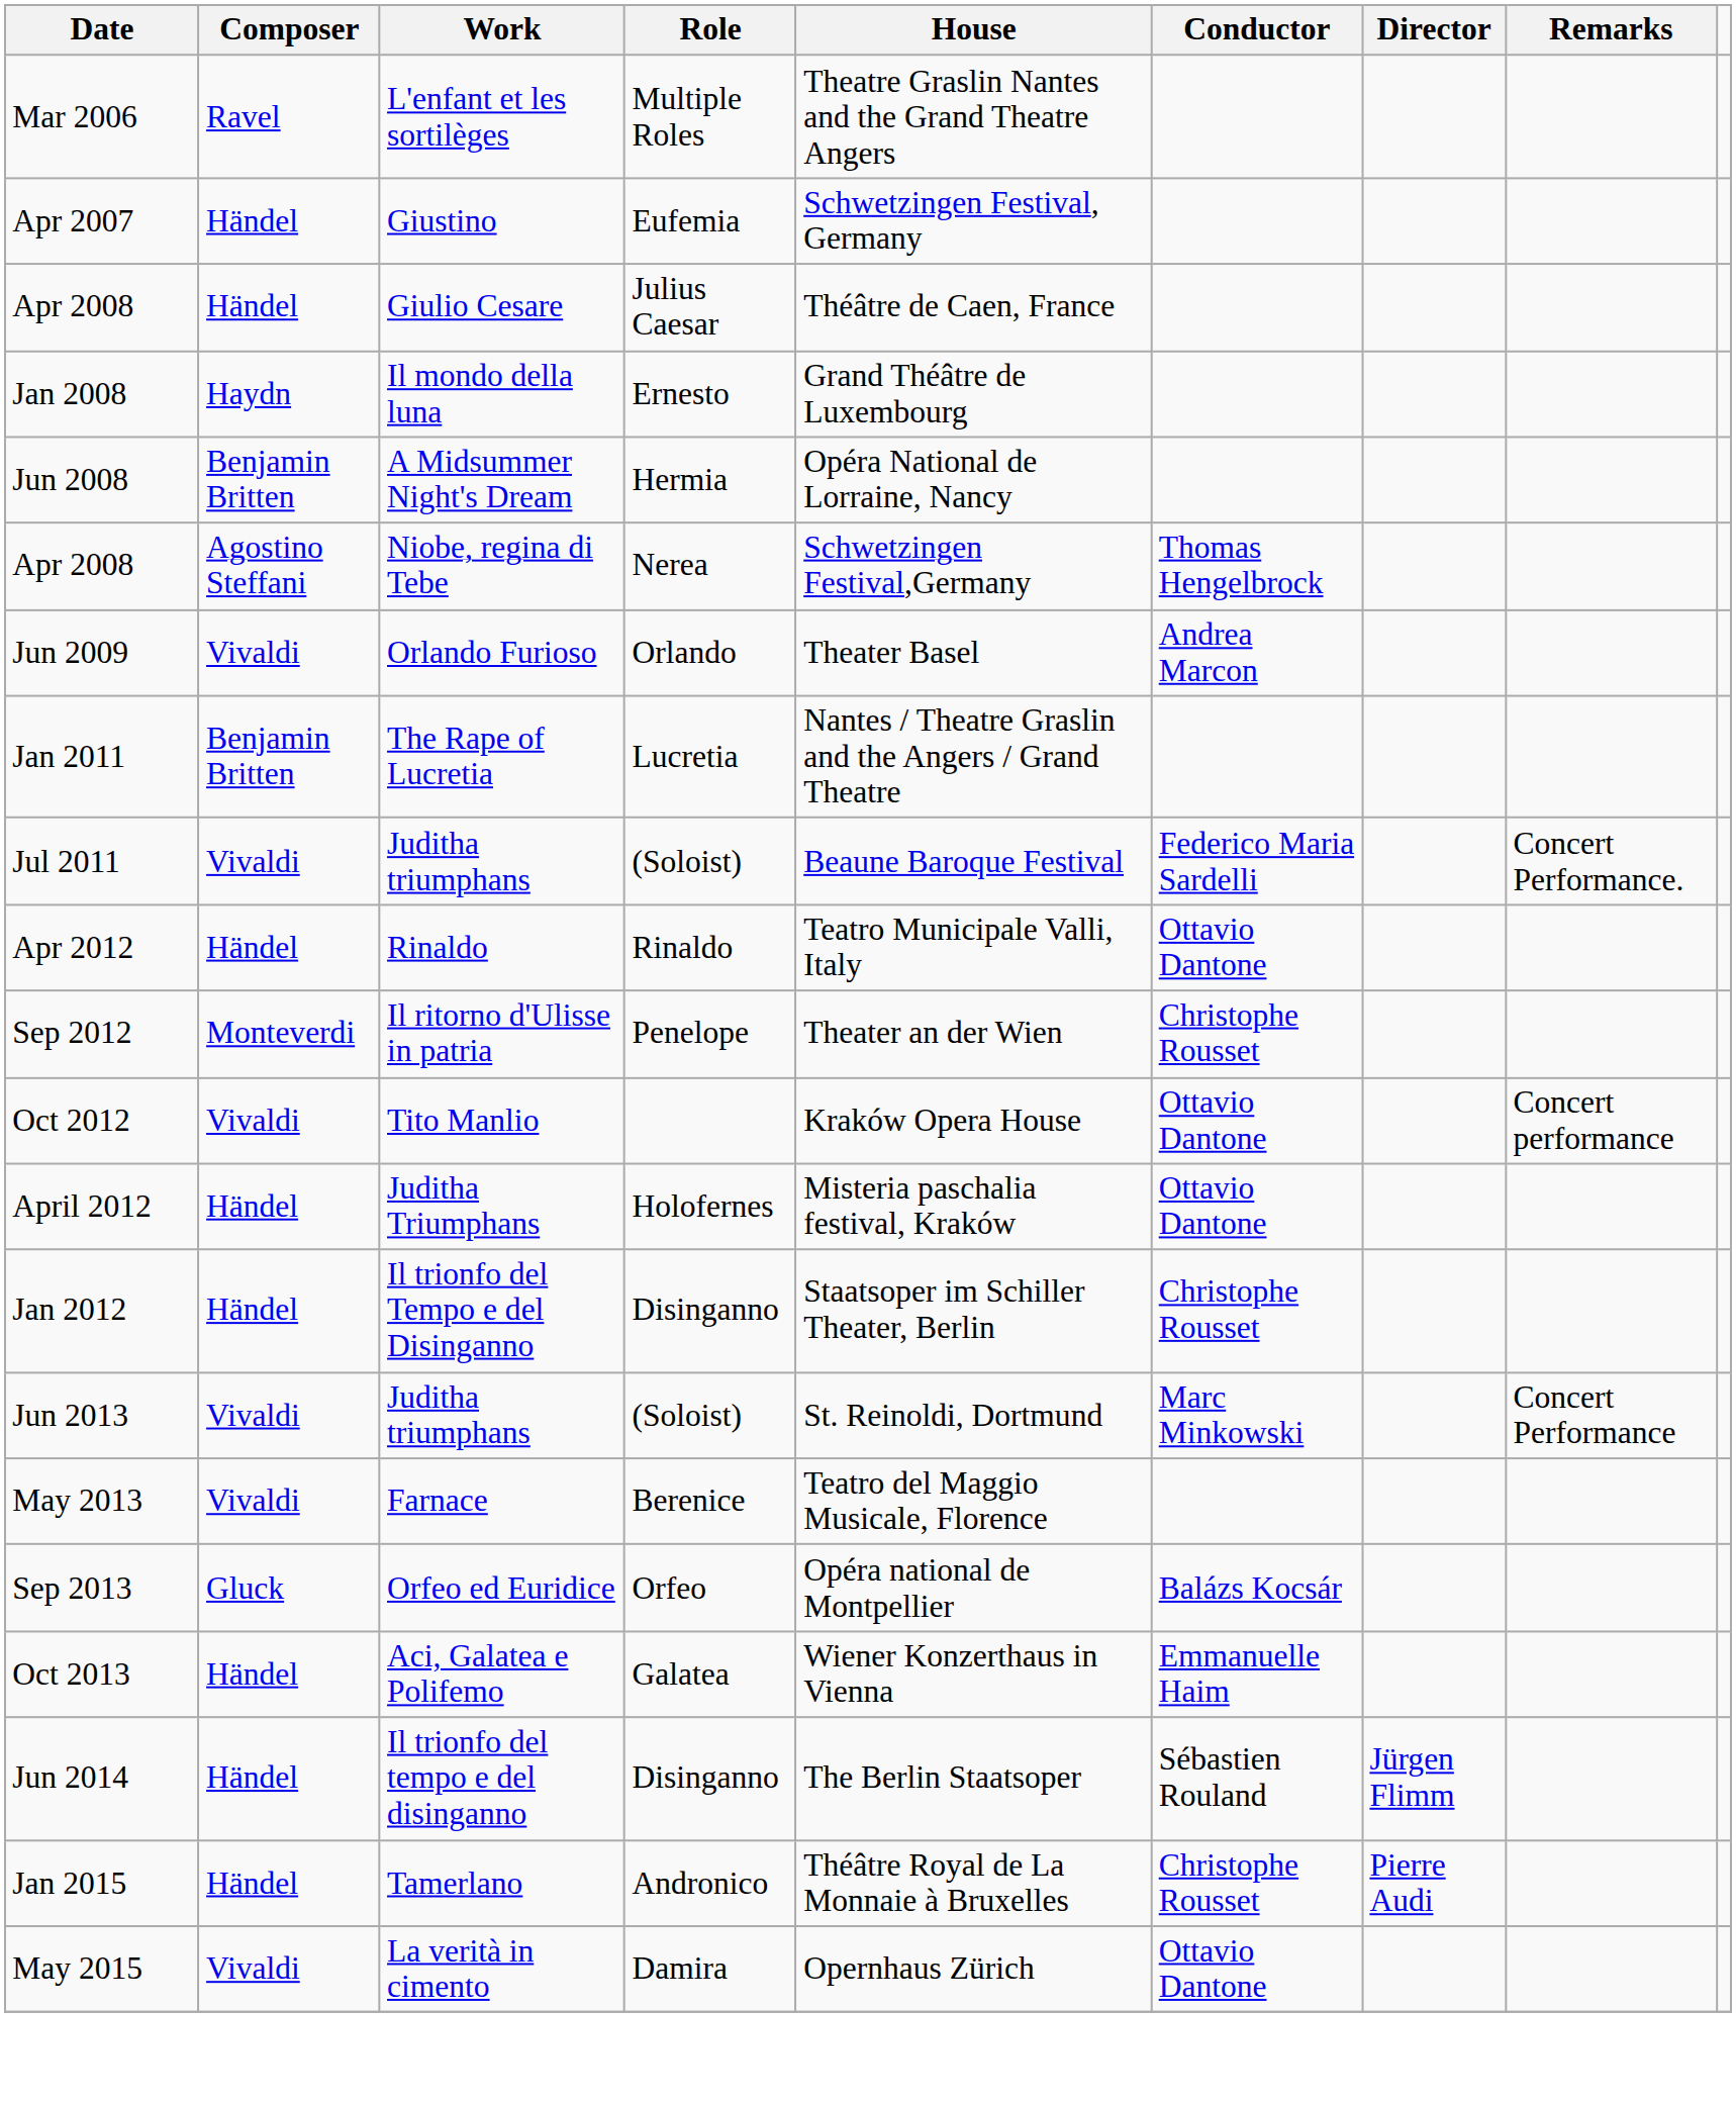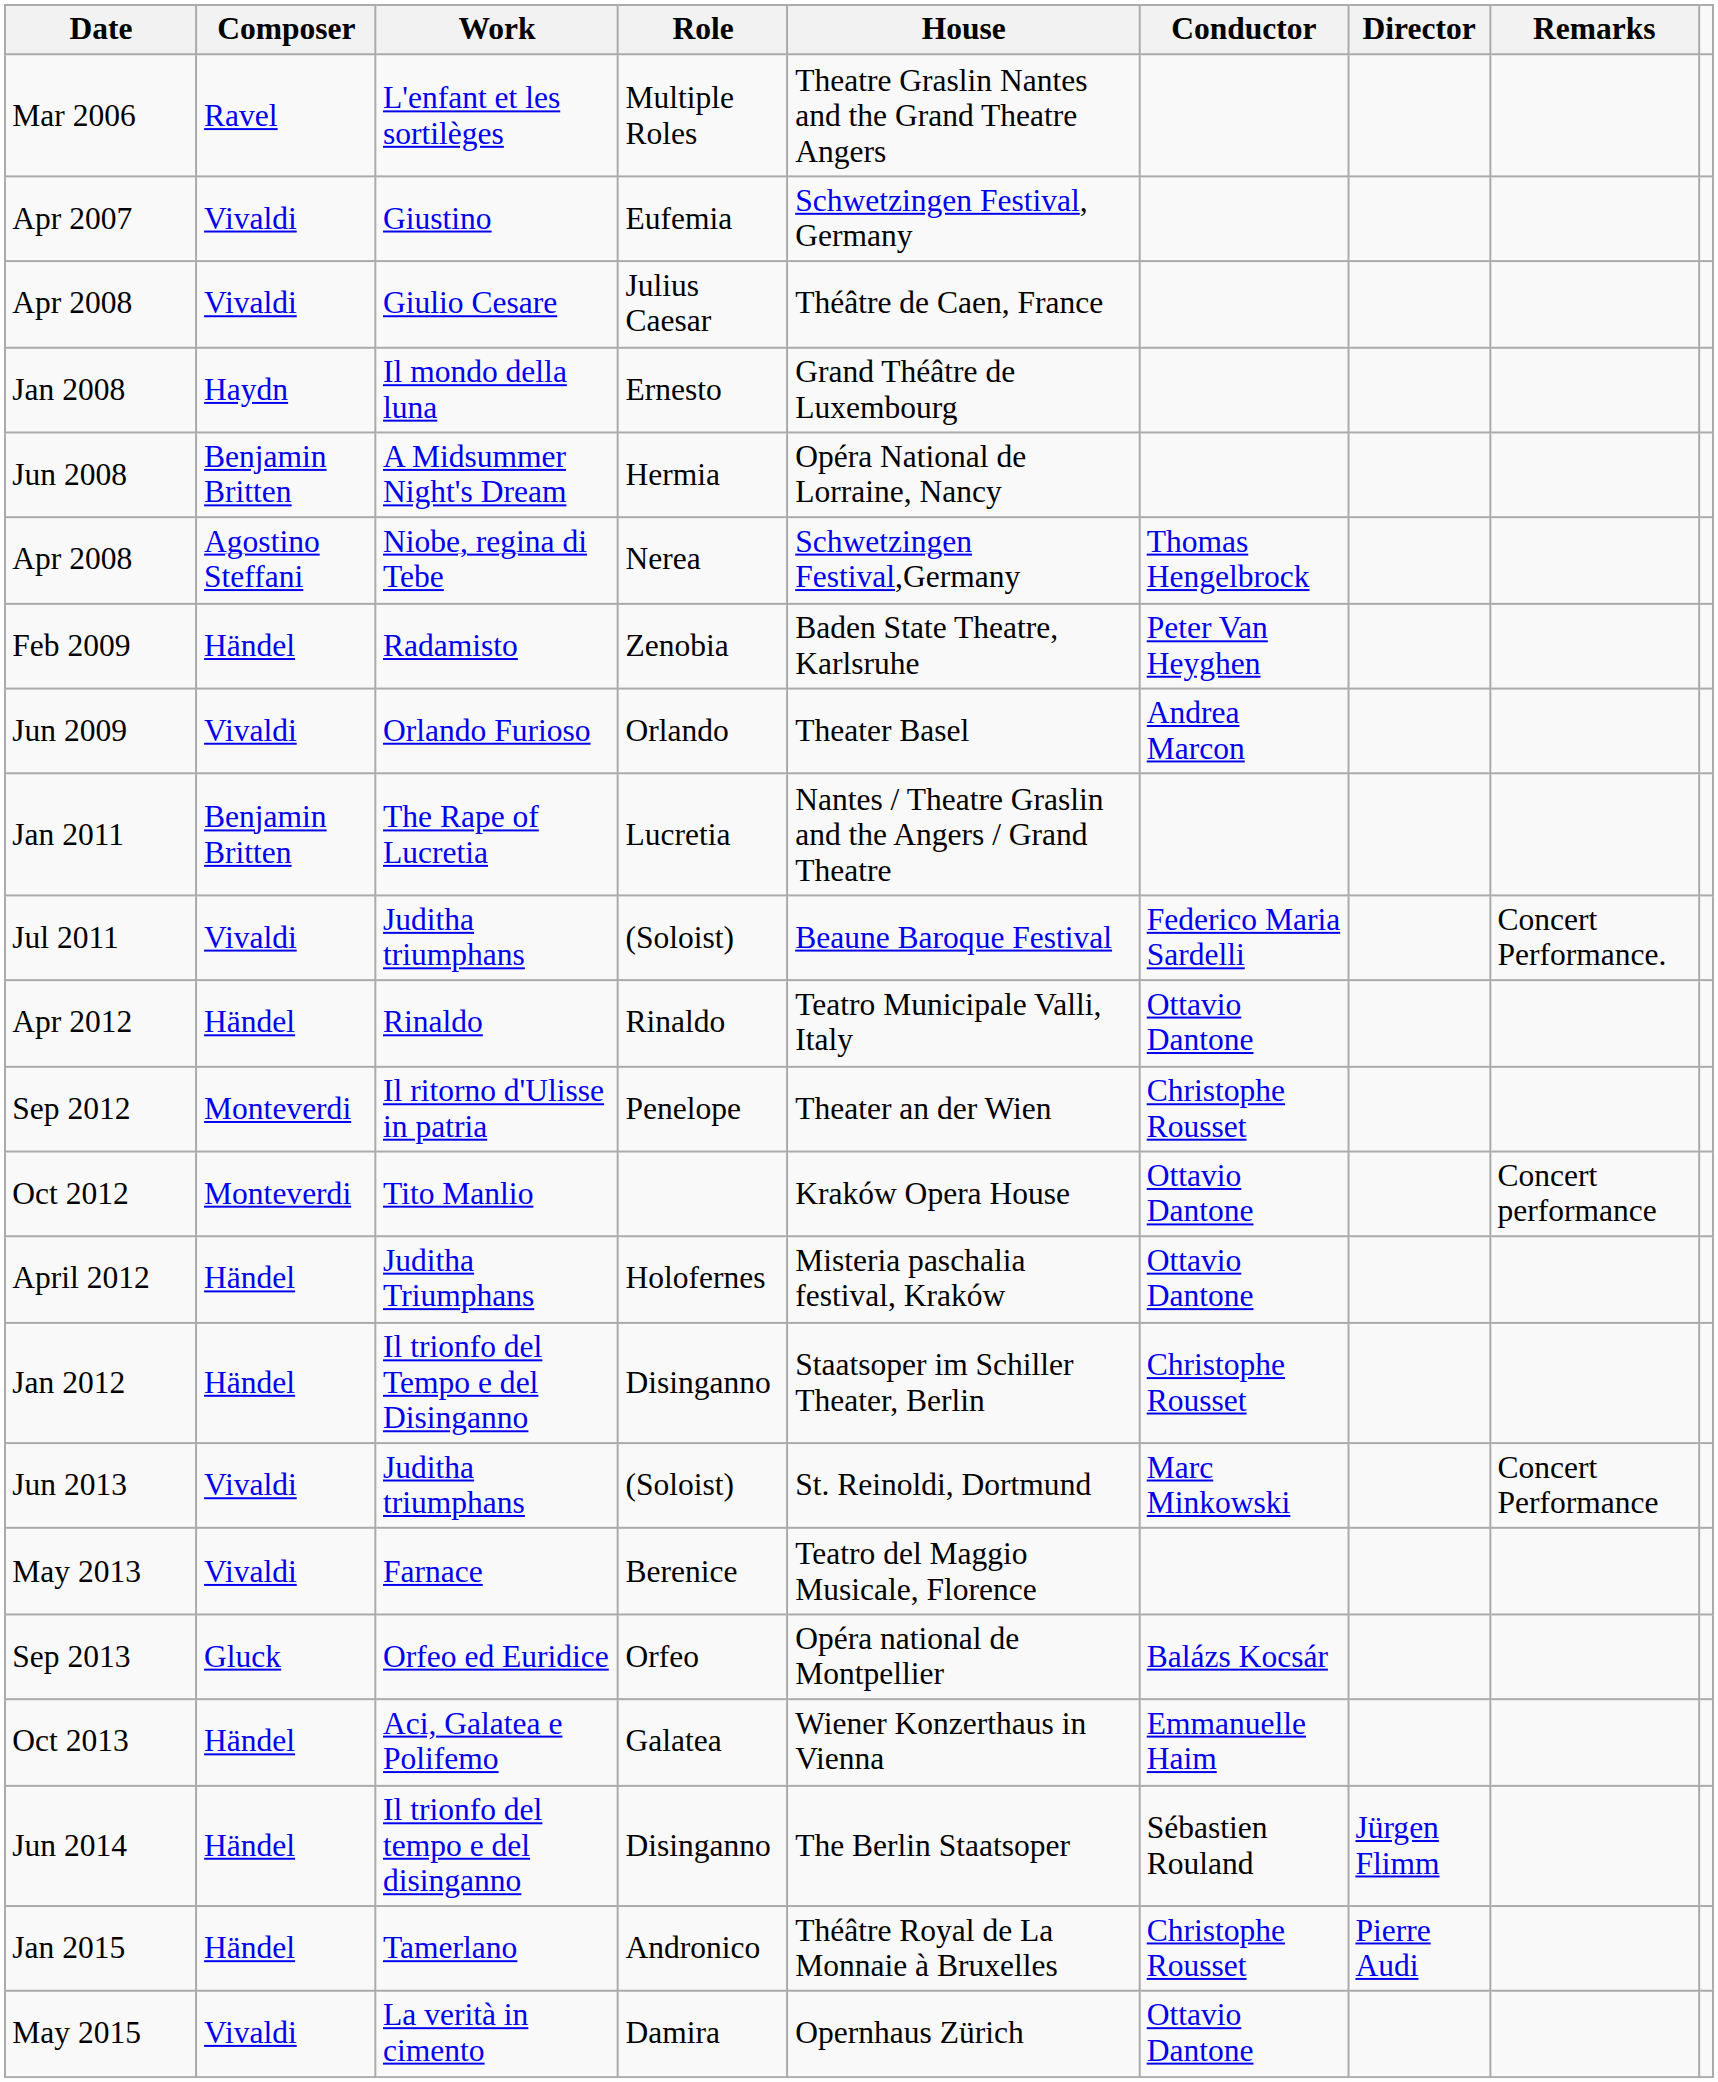Apr 2007 | Composer: Händel -> Vivaldi
Apr 2008 / Giulio Cesare | Composer: Händel -> Vivaldi
+ row: Feb 2009 | Händel | Radamisto | Zenobia | Baden State Theatre, Karlsruhe | Peter Van Heyghen
Oct 2012 | Composer: Vivaldi -> Monteverdi
